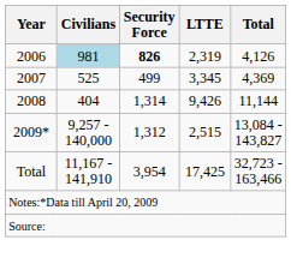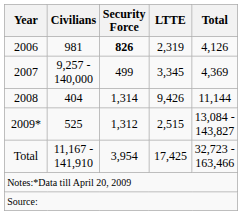2006 | Civilians: lightblue background -> no background
2007 | Civilians: 525 -> 9,257 - 140,000
2009* | Civilians: 9,257 - 140,000 -> 525
